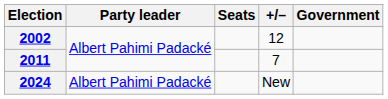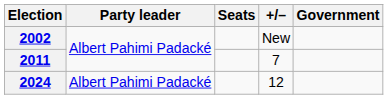2002 | +/–: 12 -> New
2024 | +/–: New -> 12
